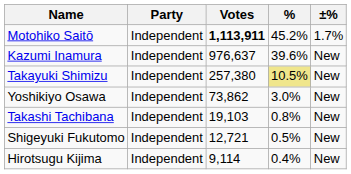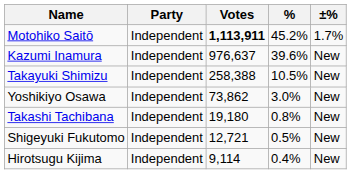Takayuki Shimizu | Votes: 257,380 -> 258,388
Takayuki Shimizu | %: khaki background -> no background
Takashi Tachibana | Votes: 19,103 -> 19,180
